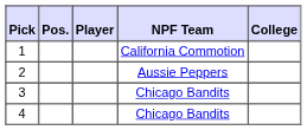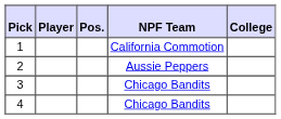columns swapped: Player <-> Pos.
